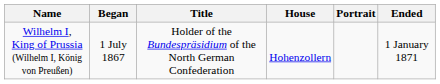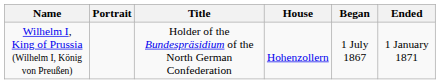columns swapped: Portrait <-> Began
